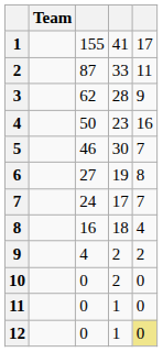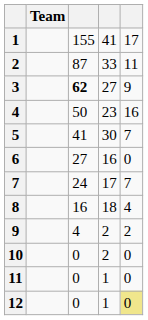3 | column 3: normal -> bold
3 | column 4: 28 -> 27
5 | column 3: 46 -> 41
6 | column 4: 19 -> 16
6 | column 5: 8 -> 0
